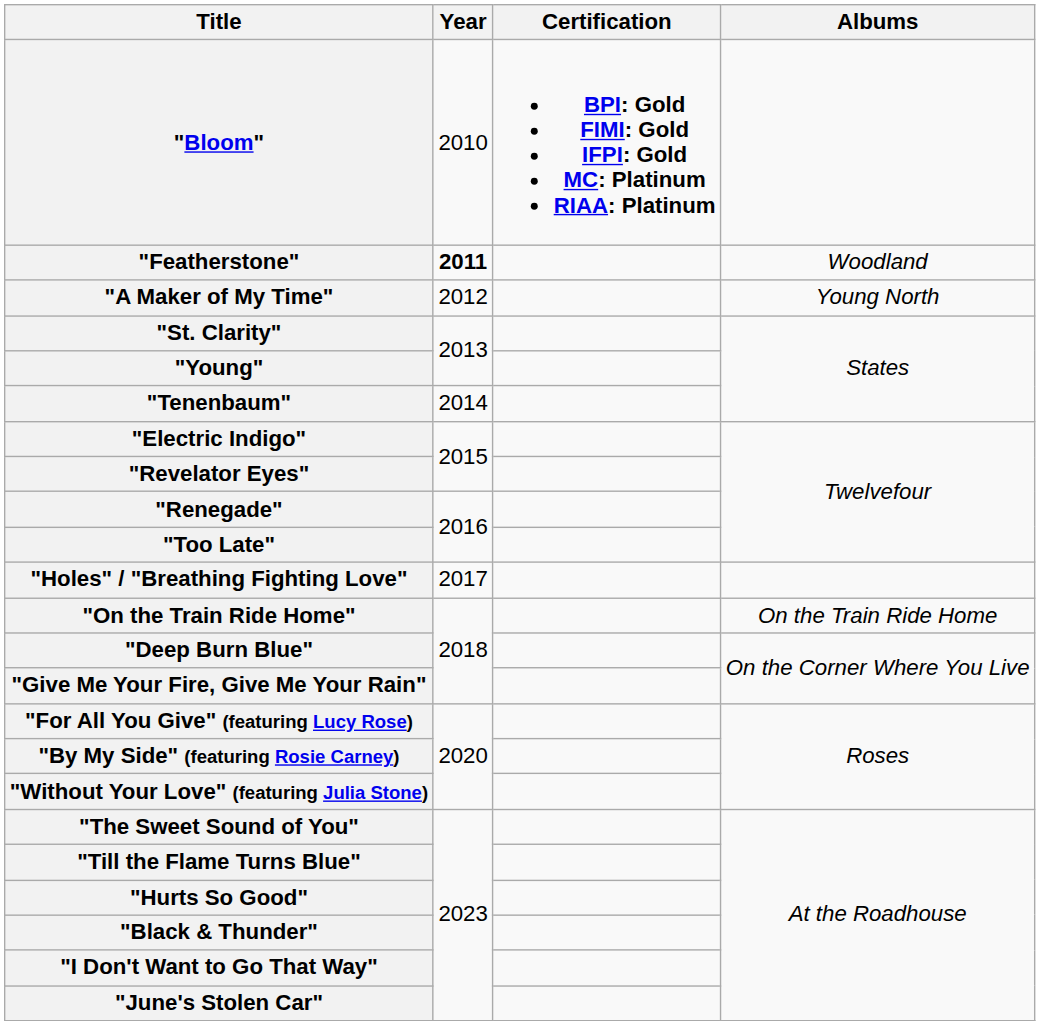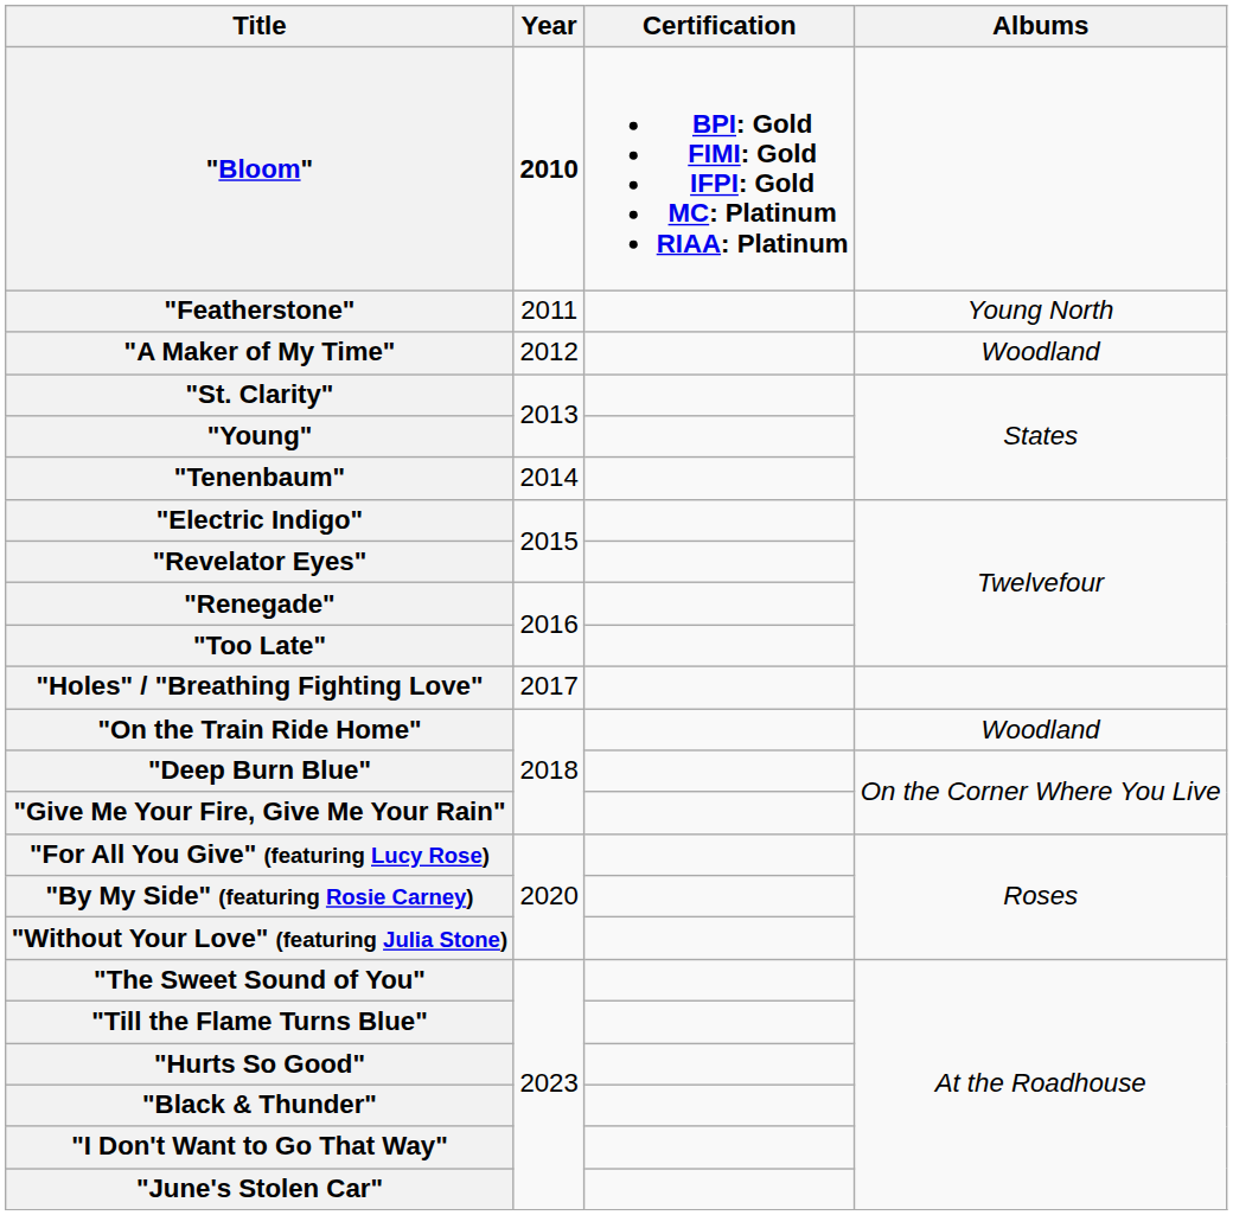"Bloom" | Year: normal -> bold
"Featherstone" | Year: bold -> normal
"Featherstone" | Albums: Woodland -> Young North
"A Maker of My Time" | Albums: Young North -> Woodland
"On the Train Ride Home" | Albums: On the Train Ride Home -> Woodland
